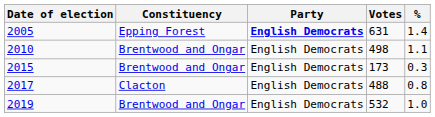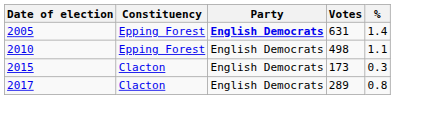2010 | Constituency: Brentwood and Ongar -> Epping Forest
2015 | Constituency: Brentwood and Ongar -> Clacton
2017 | Votes: 488 -> 289
- row: 2019 | Brentwood and Ongar | English Democrats | 532 | 1.0
